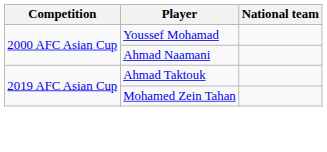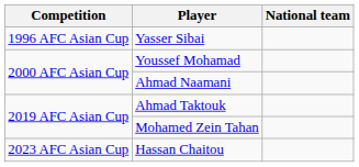+ row: 1996 AFC Asian Cup | Yasser Sibai
+ row: 2023 AFC Asian Cup | Hassan Chaitou
